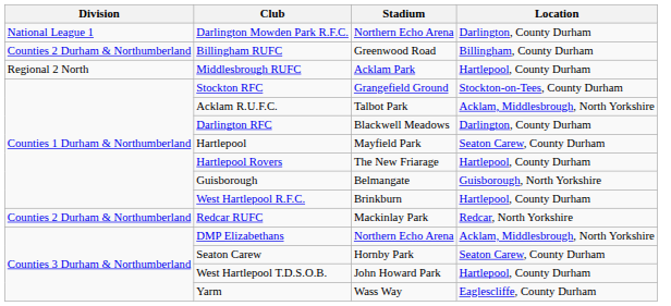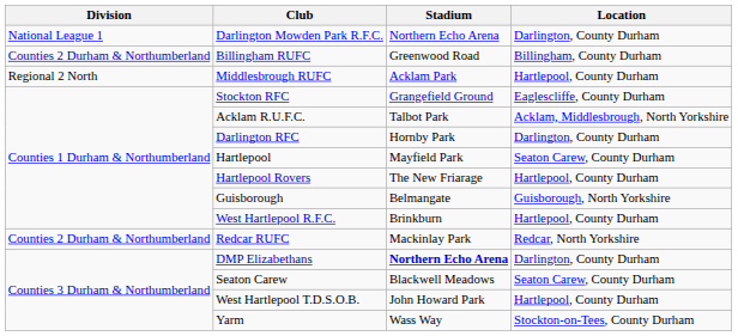Stockton RFC | Location: Stockton-on-Tees, County Durham -> Eaglescliffe, County Durham
Darlington RFC | Stadium: Blackwell Meadows -> Hornby Park
DMP Elizabethans | Stadium: normal -> bold
DMP Elizabethans | Location: Acklam, Middlesbrough, North Yorkshire -> Darlington, County Durham
Seaton Carew | Stadium: Hornby Park -> Blackwell Meadows
Yarm | Location: Eaglescliffe, County Durham -> Stockton-on-Tees, County Durham
